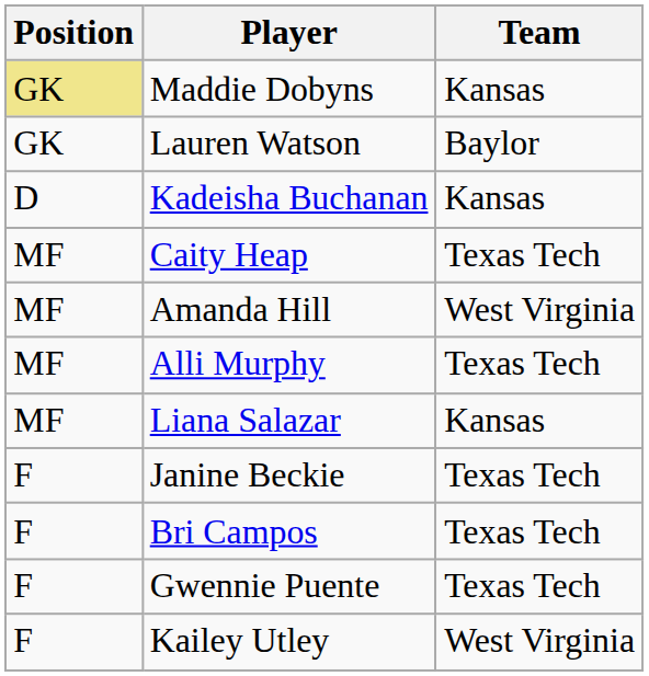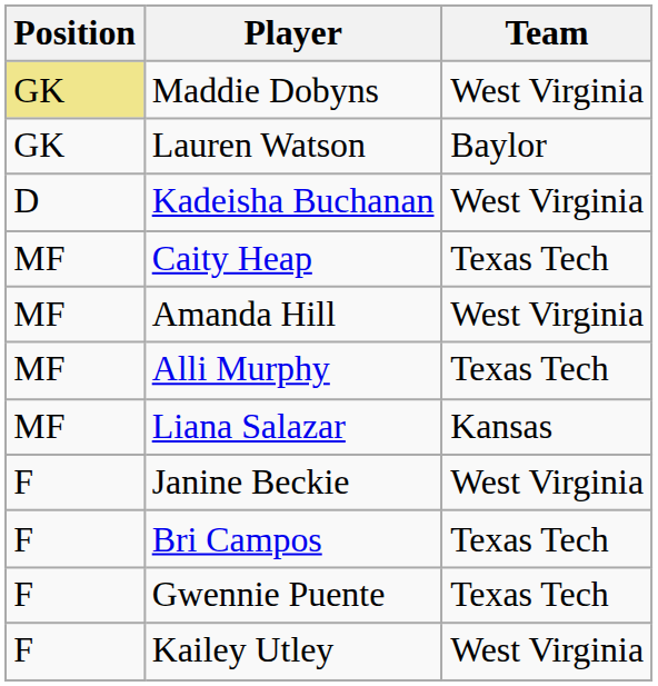Maddie Dobyns | Team: Kansas -> West Virginia
Kadeisha Buchanan | Team: Kansas -> West Virginia
Janine Beckie | Team: Texas Tech -> West Virginia
